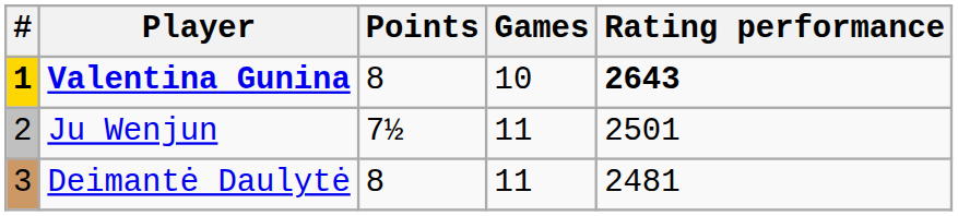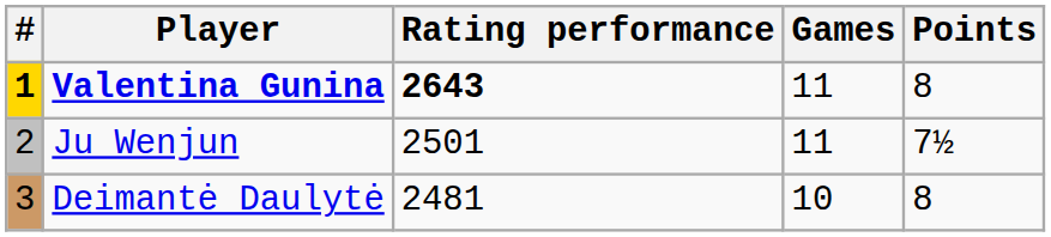columns swapped: Points <-> Rating performance
Valentina Gunina | Games: 10 -> 11
Deimantė Daulytė | Games: 11 -> 10
